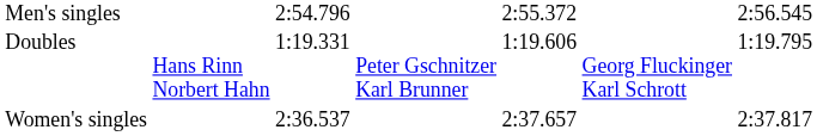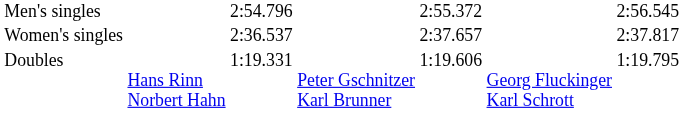rows swapped: Women's singles <-> Doubles
